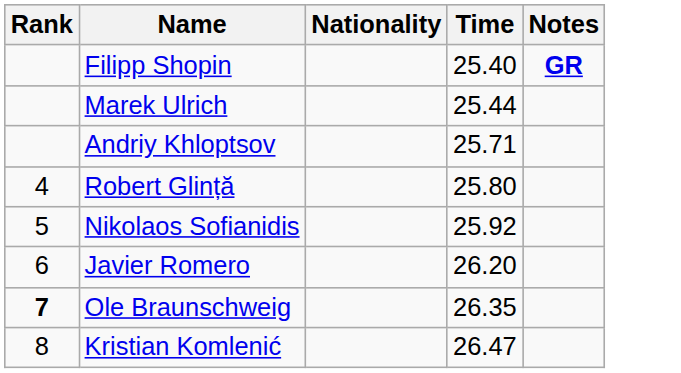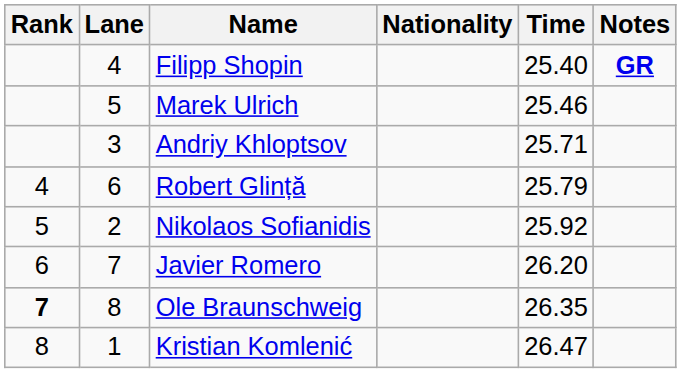+ column: Lane | 4 | 5 | 3 | 6 | 2 | 7 | 8 | 1
Marek Ulrich | Time: 25.44 -> 25.46
Robert Glință | Time: 25.80 -> 25.79
